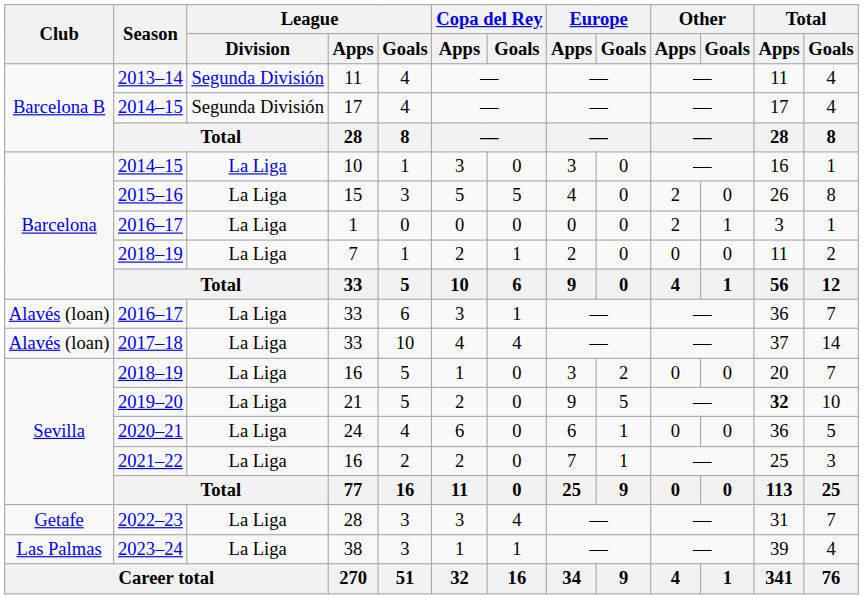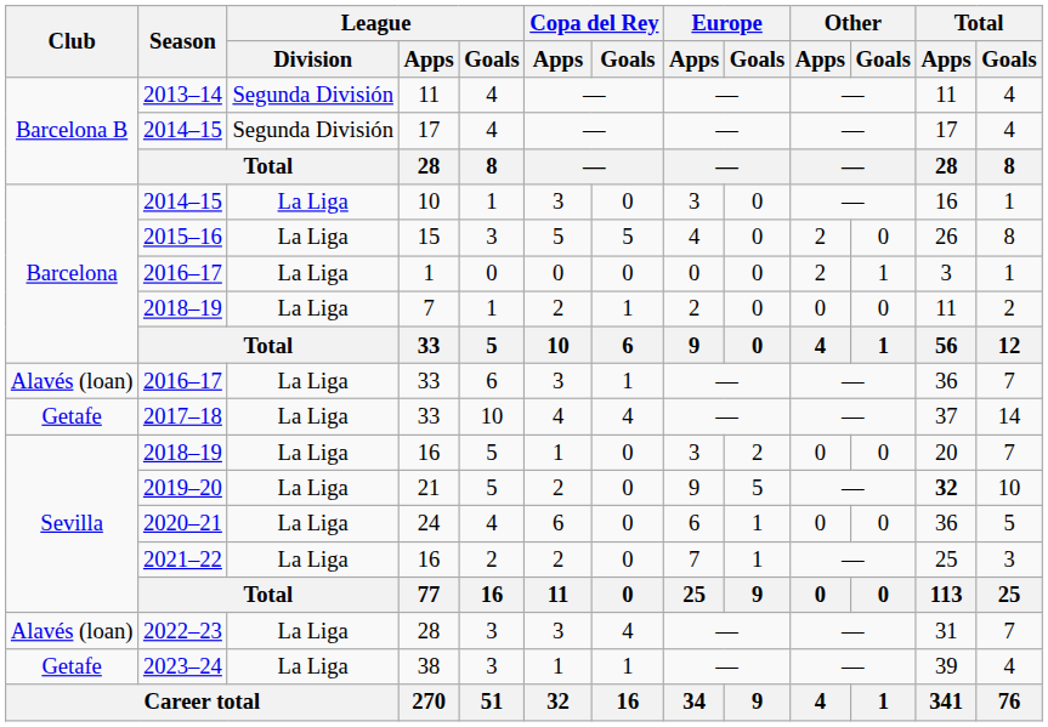2017–18 / 33 | Club: Alavés (loan) -> Getafe
2022–23 / 28 | Club: Getafe -> Alavés (loan)
38 | Club: Las Palmas -> Getafe
